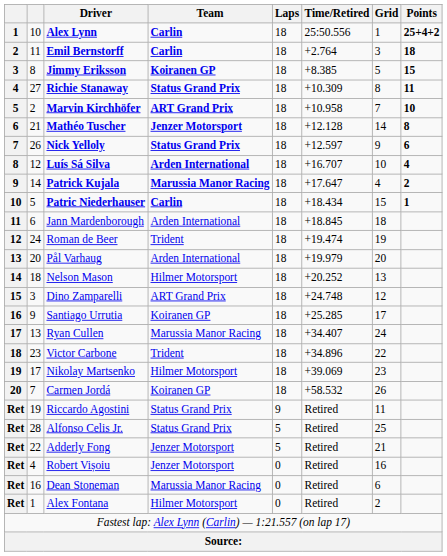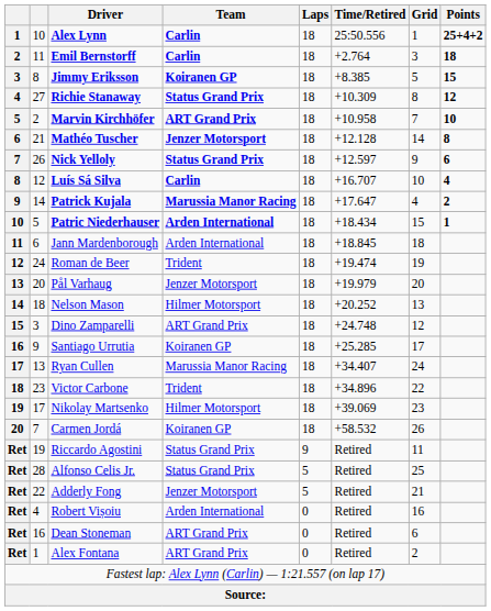Richie Stanaway | Points: 11 -> 12
Luís Sá Silva | Team: Arden International -> Carlin
Patric Niederhauser | Team: Carlin -> Arden International
Pål Varhaug | Team: Arden International -> Jenzer Motorsport
Robert Vișoiu | Team: Jenzer Motorsport -> Arden International
Dean Stoneman | Team: Marussia Manor Racing -> ART Grand Prix
Alex Fontana | Team: Hilmer Motorsport -> ART Grand Prix
